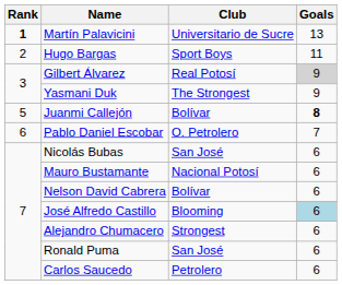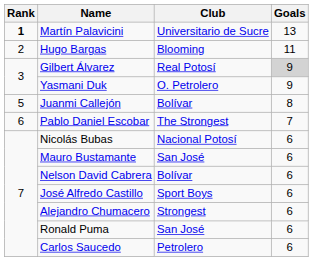Hugo Bargas | Club: Sport Boys -> Blooming
Yasmani Duk | Club: The Strongest -> O. Petrolero
Juanmi Callejón | Goals: bold -> normal
Pablo Daniel Escobar | Club: O. Petrolero -> The Strongest
Nicolás Bubas | Club: San José -> Nacional Potosí
Mauro Bustamante | Club: Nacional Potosí -> San José
José Alfredo Castillo | Club: Blooming -> Sport Boys
José Alfredo Castillo | Goals: lightblue background -> no background
